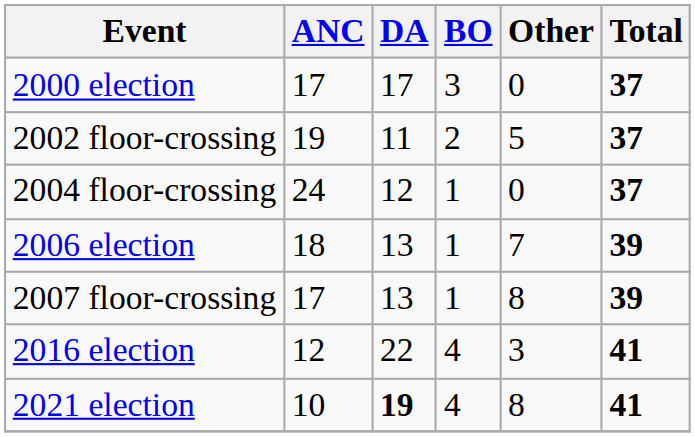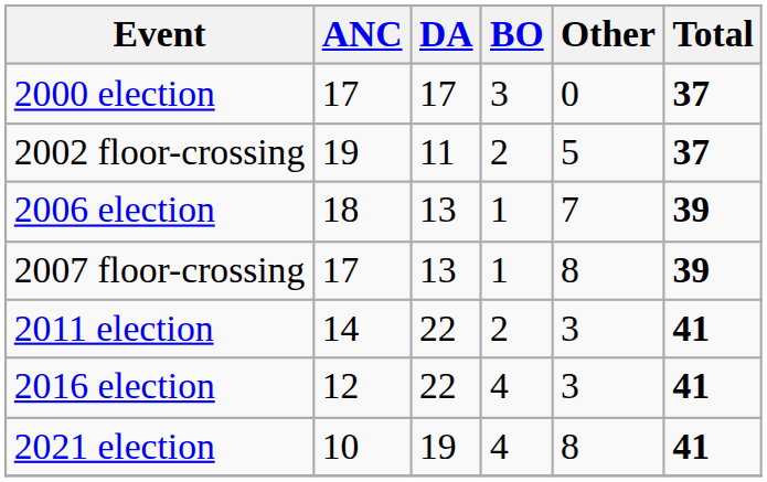- row: 2004 floor-crossing | 24 | 12 | 1 | 0 | 37
+ row: 2011 election | 14 | 22 | 2 | 3 | 41
2021 election | DA: bold -> normal
